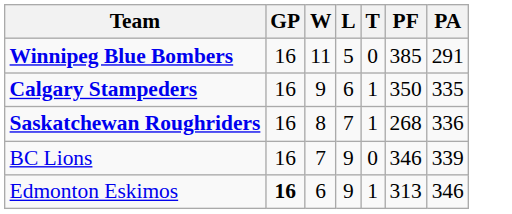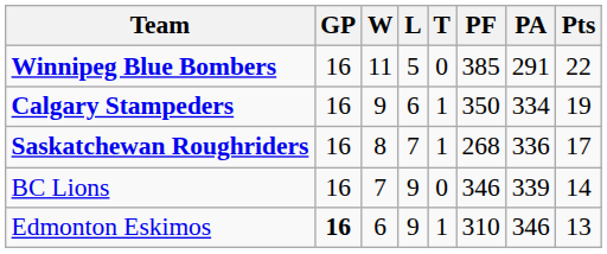+ column: Pts | 22 | 19 | 17 | 14 | 13
Calgary Stampeders | PA: 335 -> 334
Edmonton Eskimos | PF: 313 -> 310
